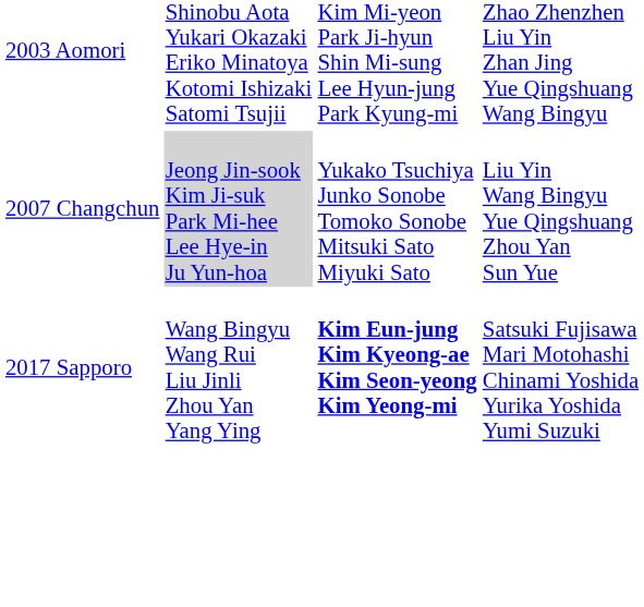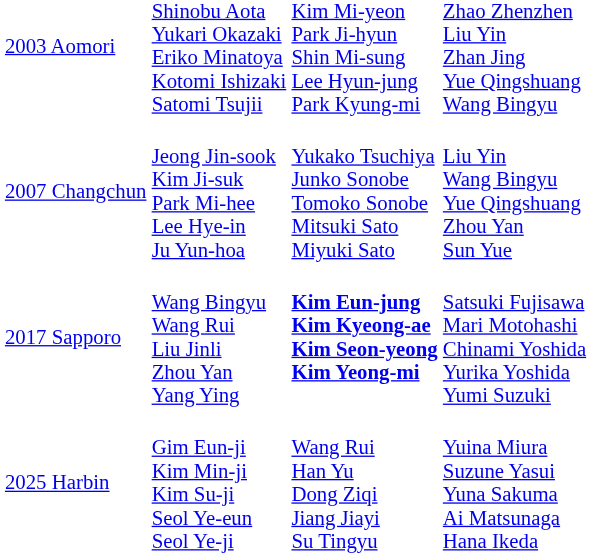2007 Changchun | column 2: lightgrey background -> no background
+ row: 2025 Harbin | Gim Eun-ji Kim Min-ji Kim Su-ji Seol Ye-eun Seol Ye-ji | Wang Rui Han Yu Dong Ziqi Jiang Jiayi Su Tingyu | Yuina Miura Suzune Yasui Yuna Sakuma Ai Matsunaga Hana Ikeda
